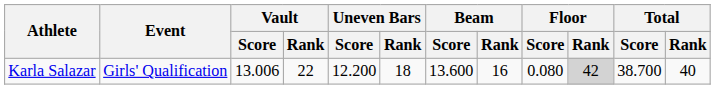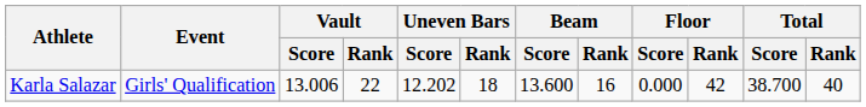Karla Salazar | Uneven Bars / Score: 12.200 -> 12.202
Karla Salazar | Floor / Score: 0.080 -> 0.000
Karla Salazar | Floor / Rank: lightgrey background -> no background
